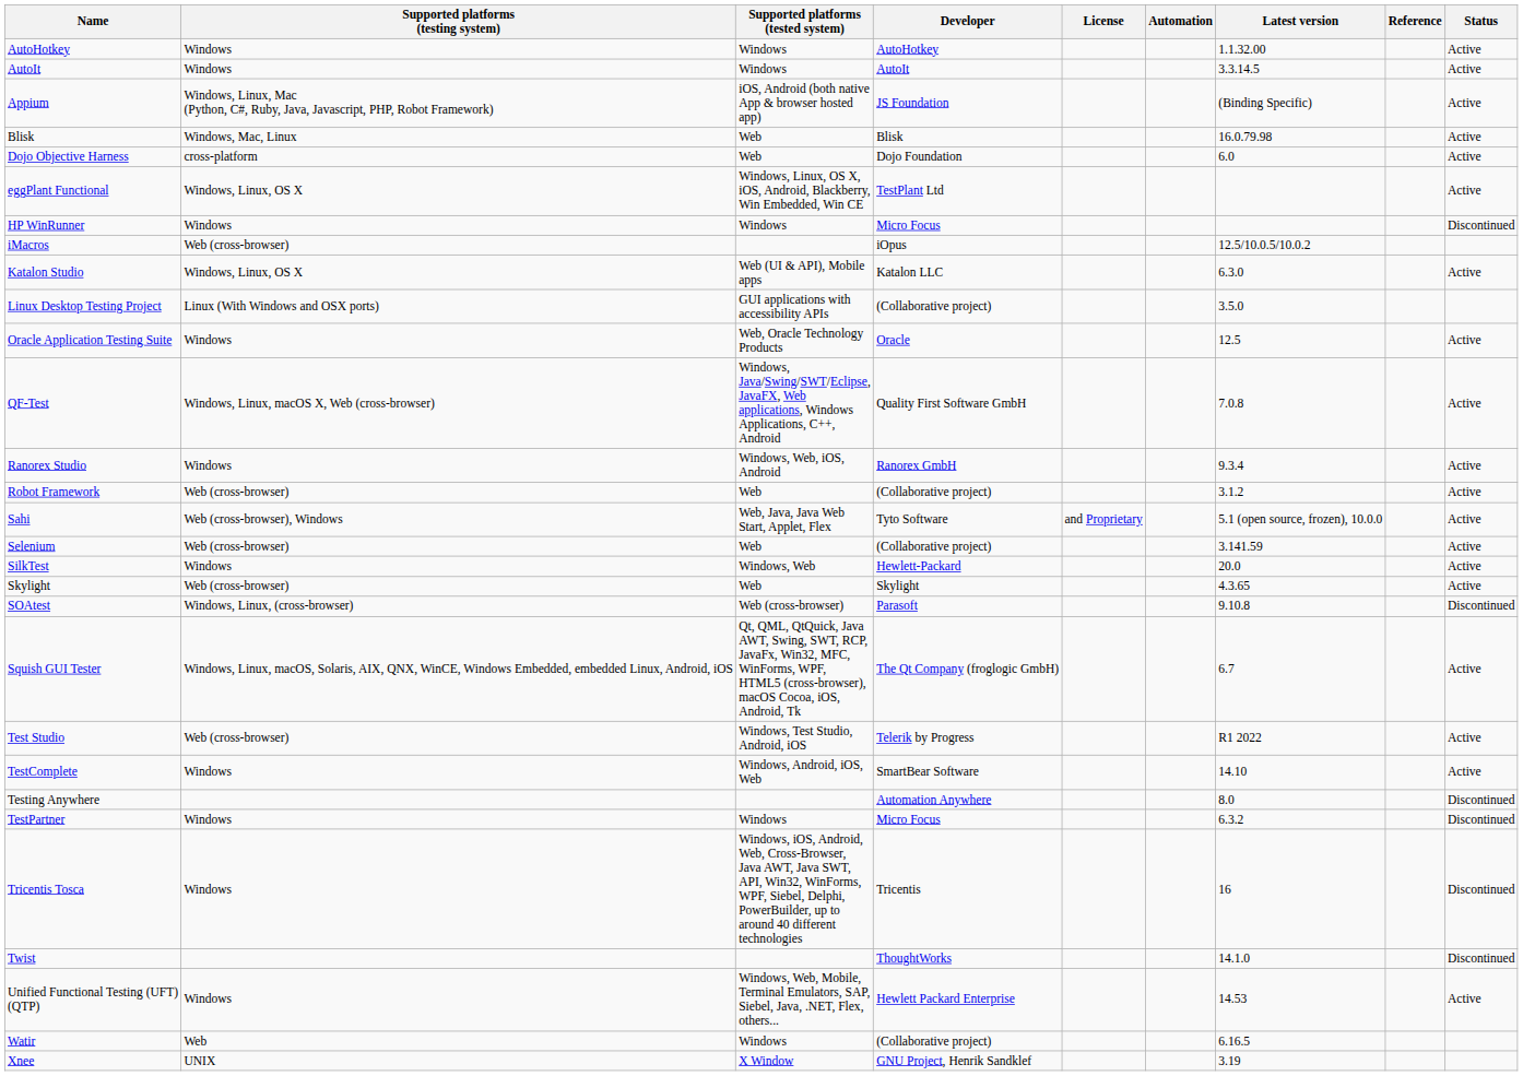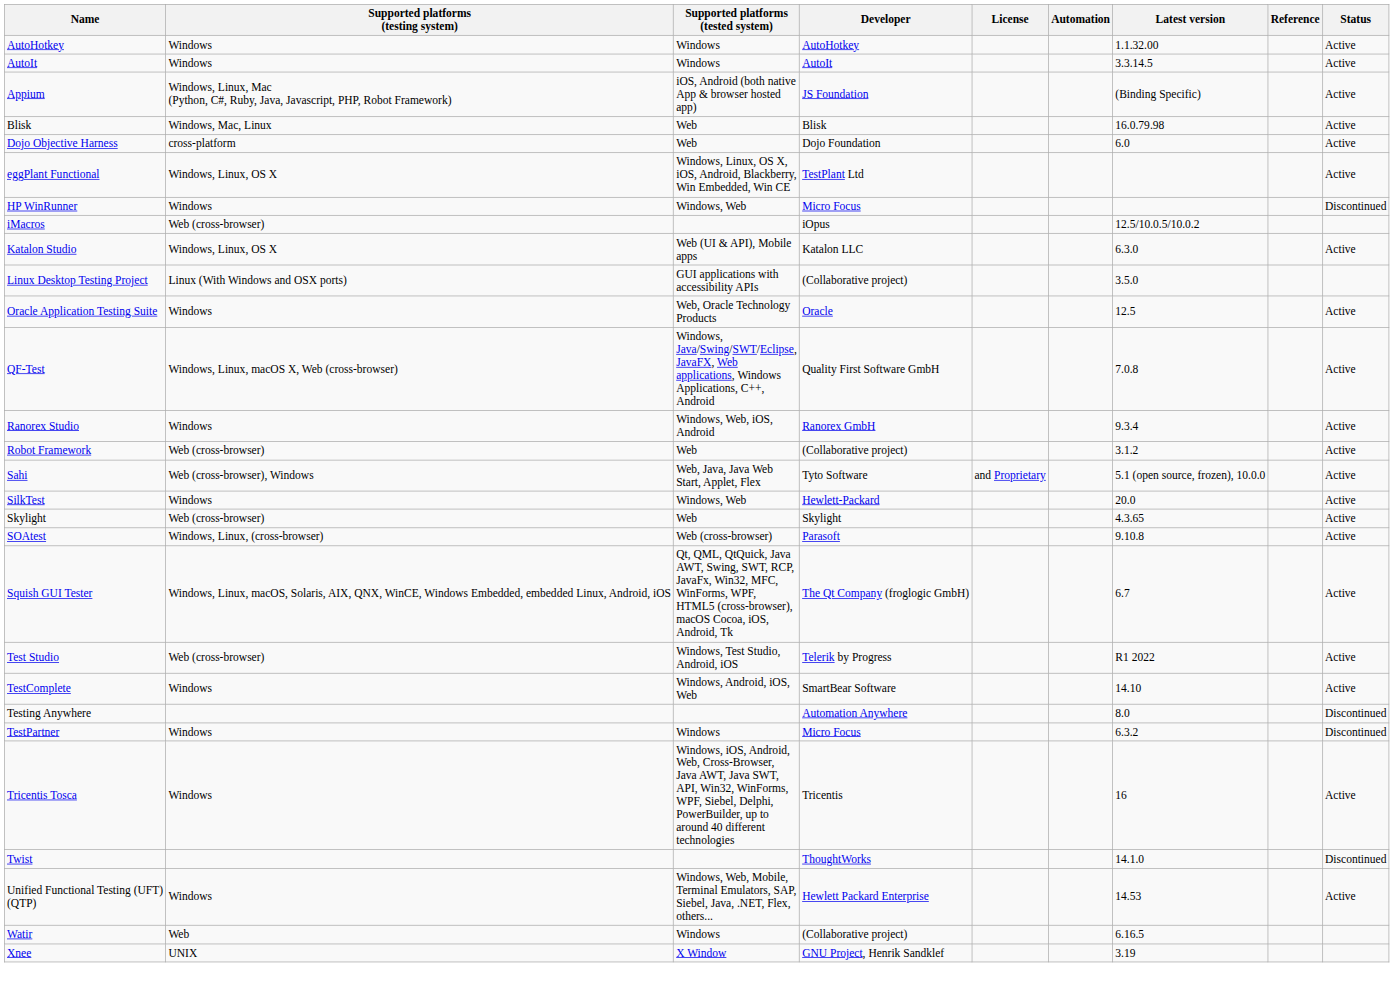HP WinRunner | Supported platforms (tested system): Windows -> Windows, Web
- row: Selenium | Web (cross-browser) | Web | (Collaborative project) | 3.141.59 | Active
SOAtest | Status: Discontinued -> Active
Tricentis Tosca | Status: Discontinued -> Active
